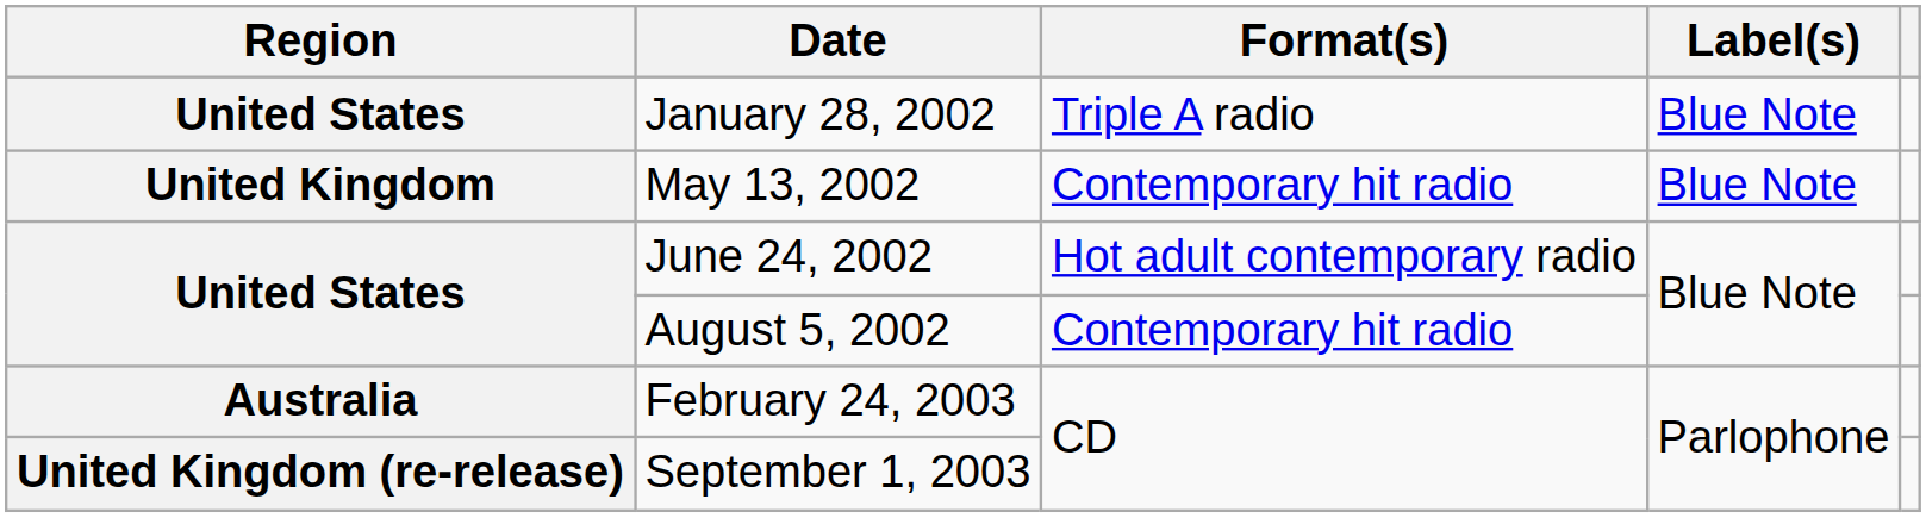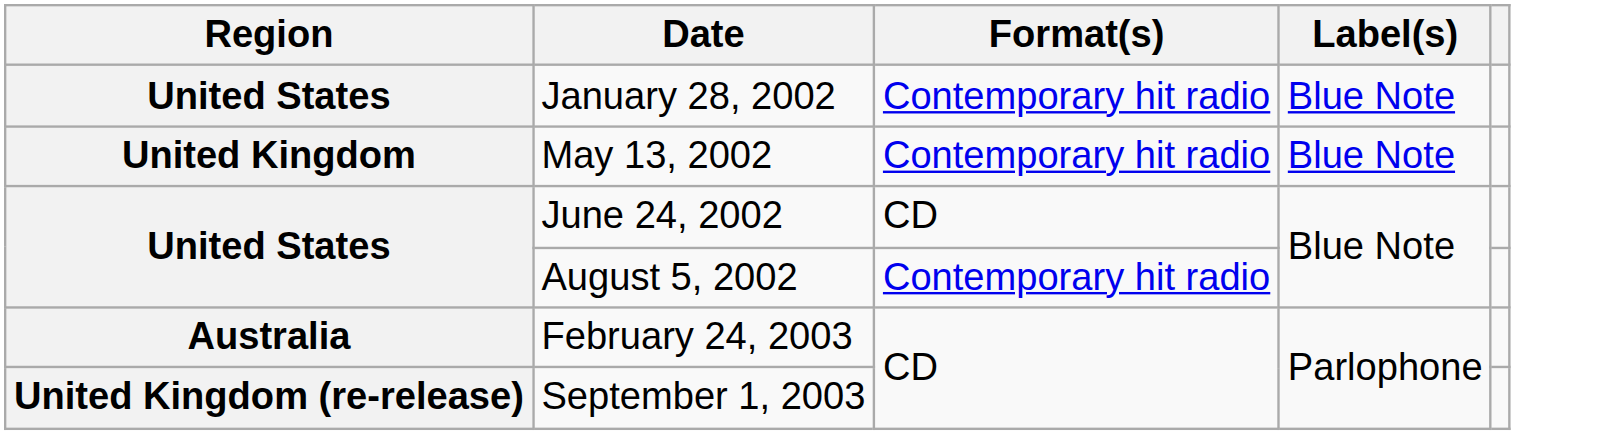January 28, 2002 | Format(s): Triple A radio -> Contemporary hit radio
June 24, 2002 | Format(s): Hot adult contemporary radio -> CD
